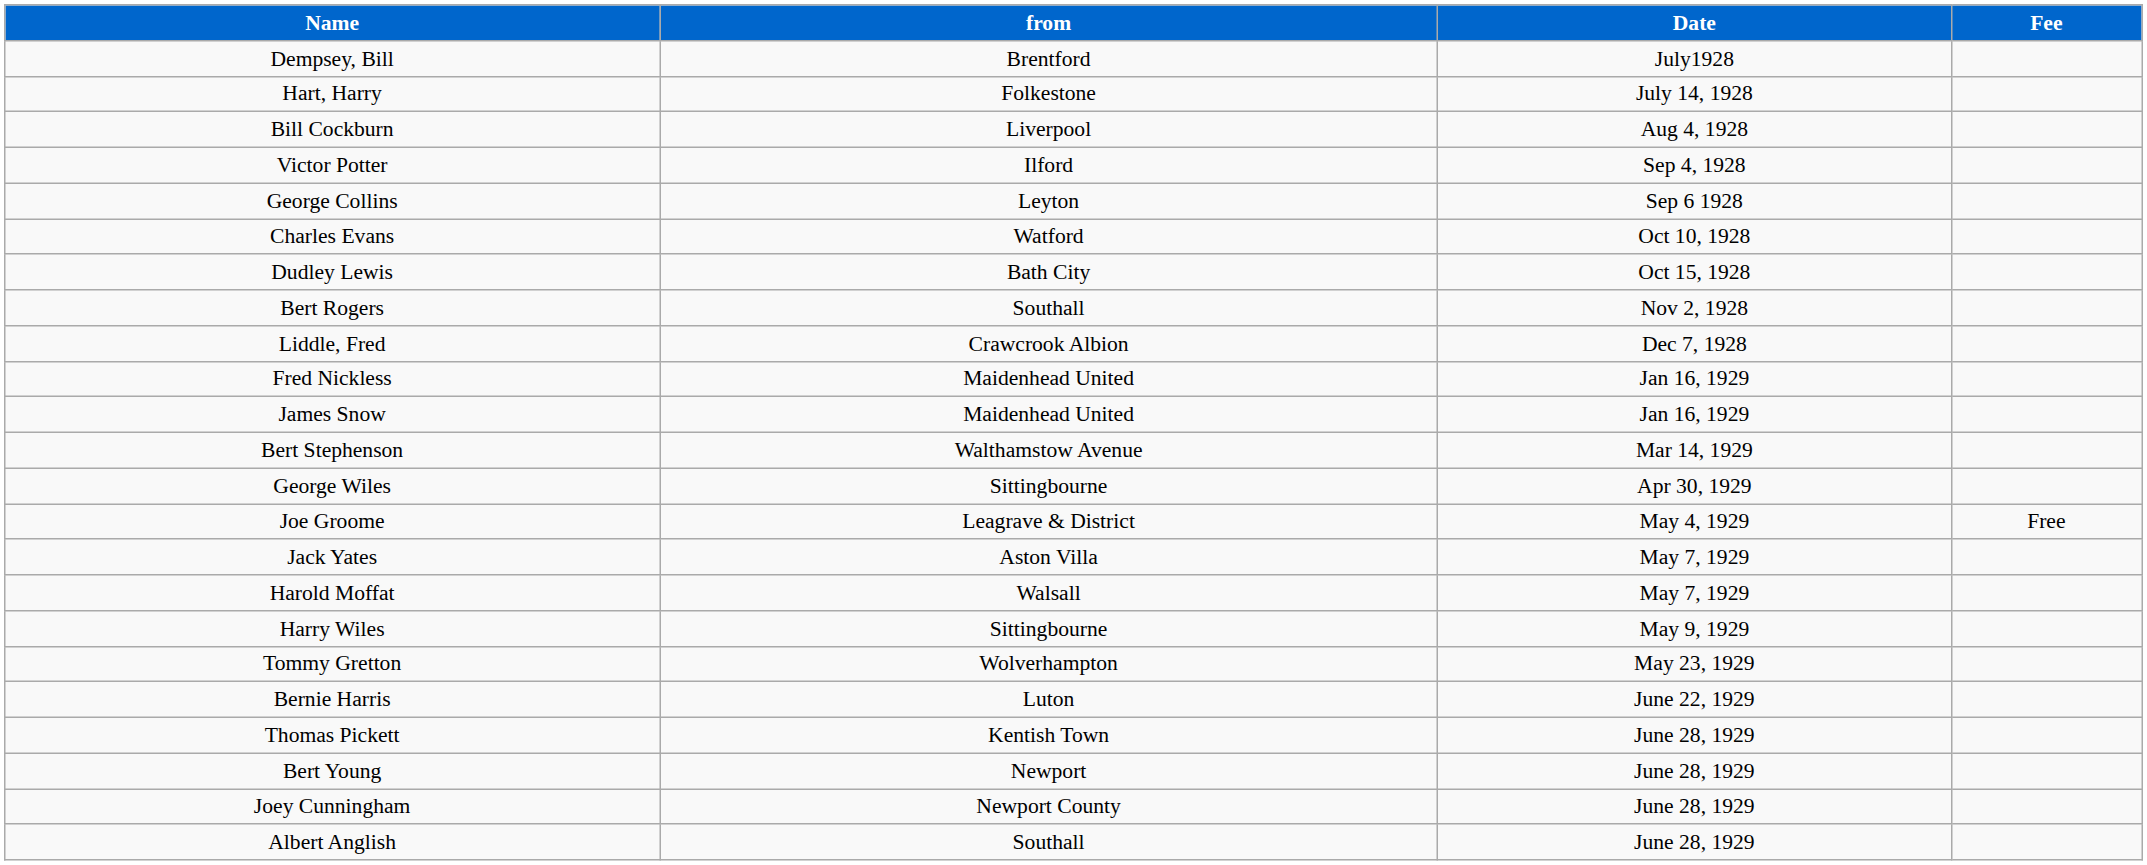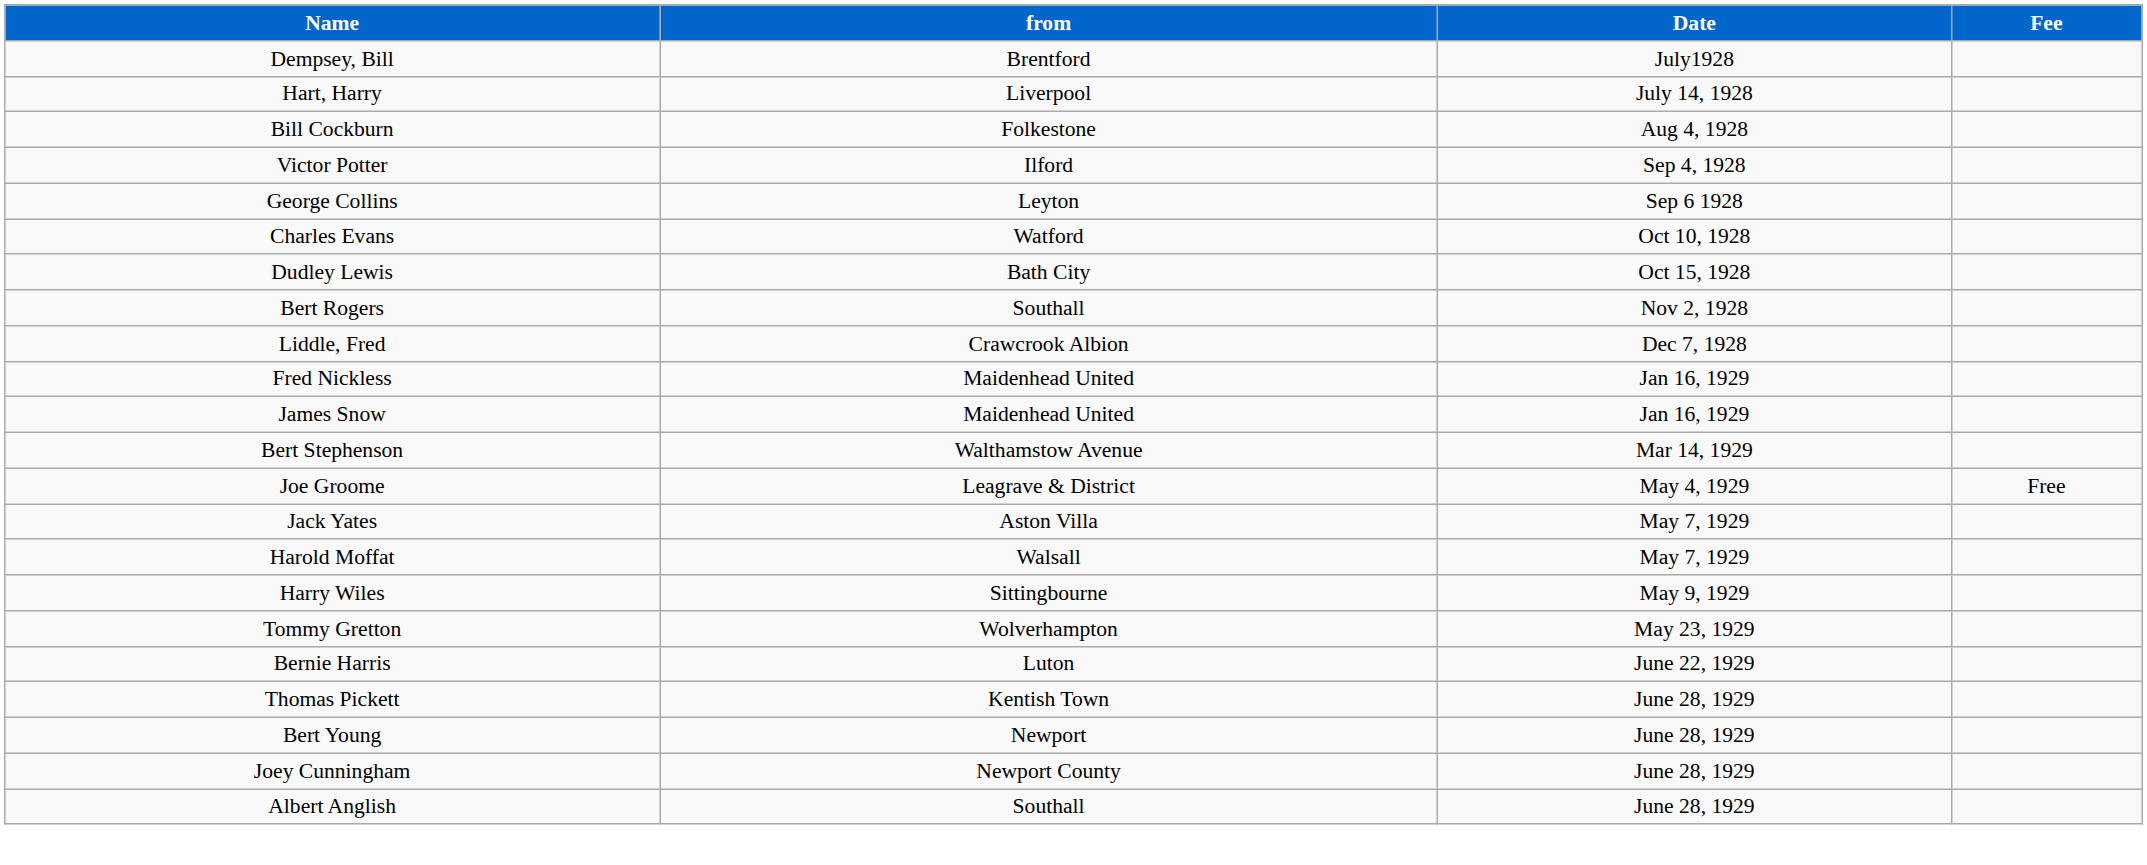Hart, Harry | from: Folkestone -> Liverpool
Bill Cockburn | from: Liverpool -> Folkestone
- row: George Wiles | Sittingbourne | Apr 30, 1929
